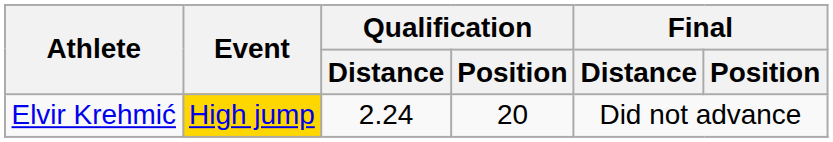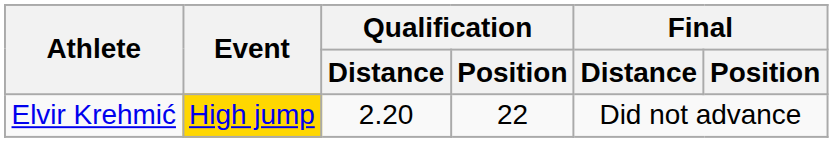Elvir Krehmić | Qualification / Distance: 2.24 -> 2.20
Elvir Krehmić | Qualification / Position: 20 -> 22
